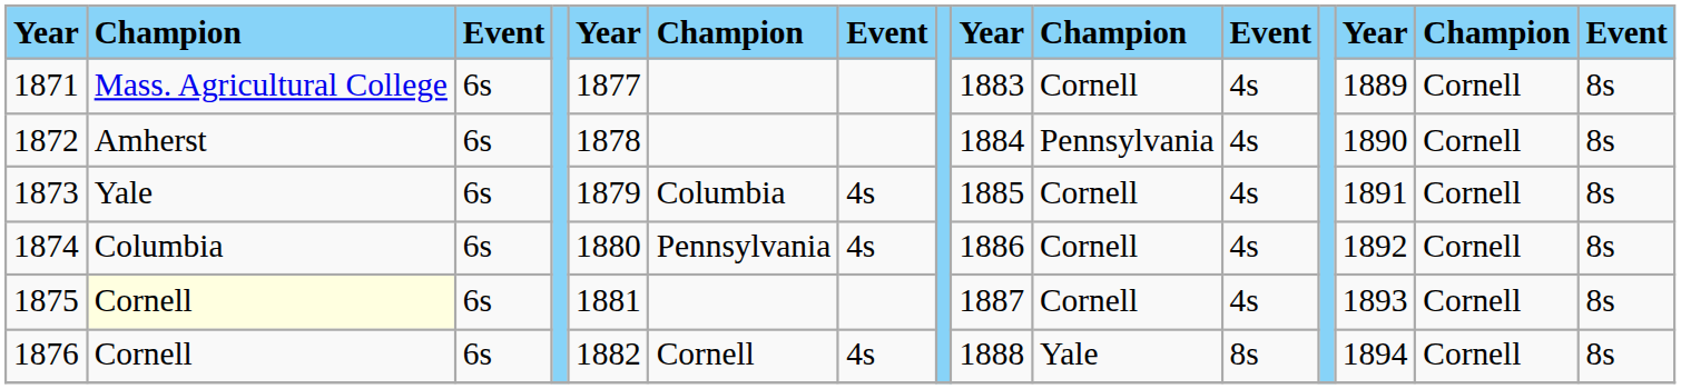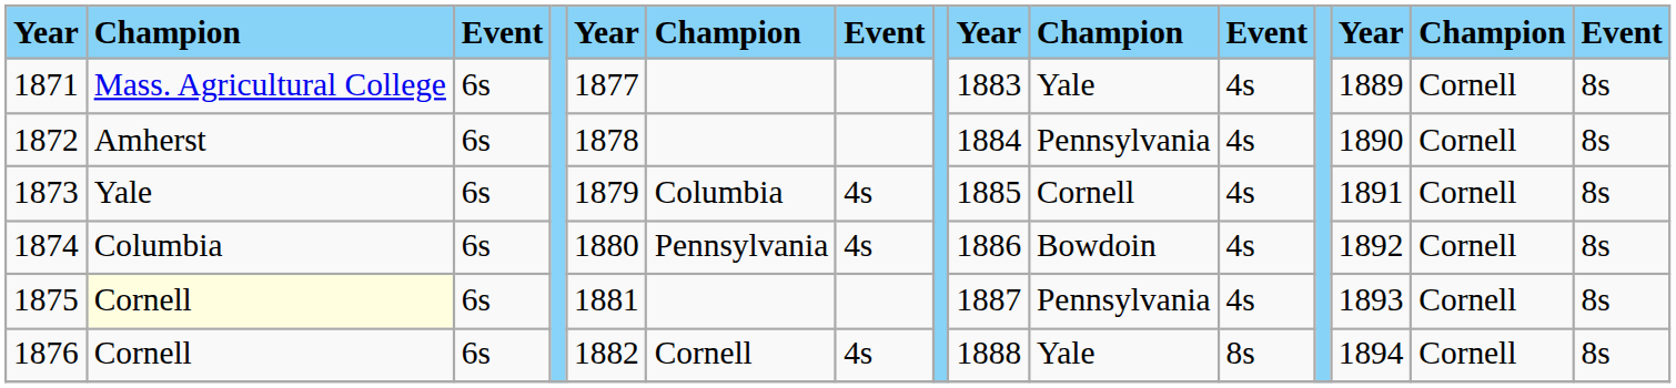1871 | column 10: Cornell -> Yale
1874 | column 10: Cornell -> Bowdoin
1875 | column 10: Cornell -> Pennsylvania
